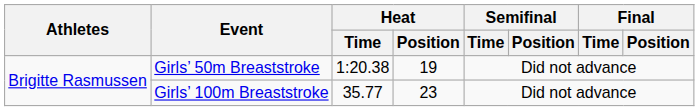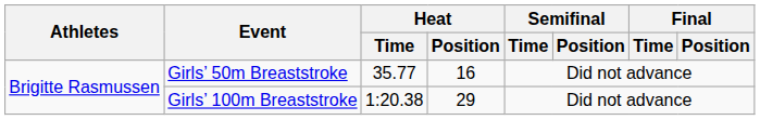Girls’ 50m Breaststroke | Heat / Time: 1:20.38 -> 35.77
Girls’ 50m Breaststroke | Heat / Position: 19 -> 16
Girls’ 100m Breaststroke | Heat / Time: 35.77 -> 1:20.38
Girls’ 100m Breaststroke | Heat / Position: 23 -> 29
